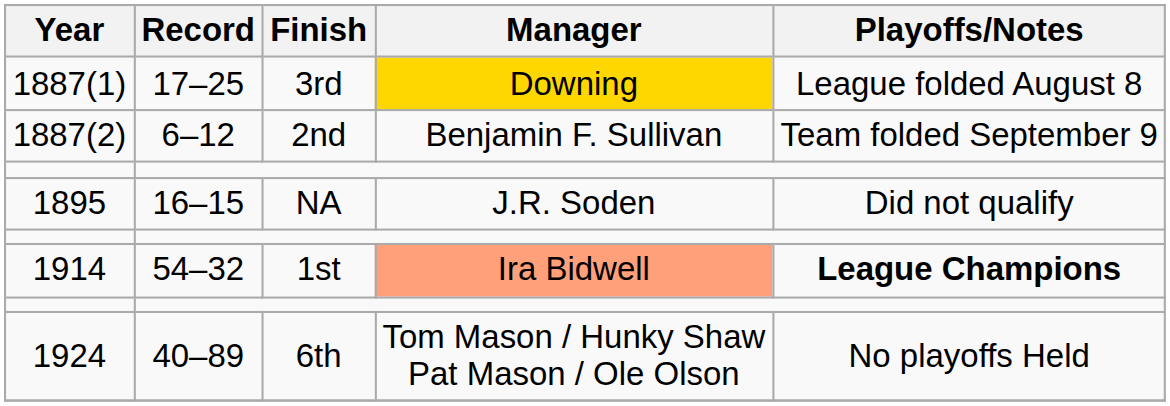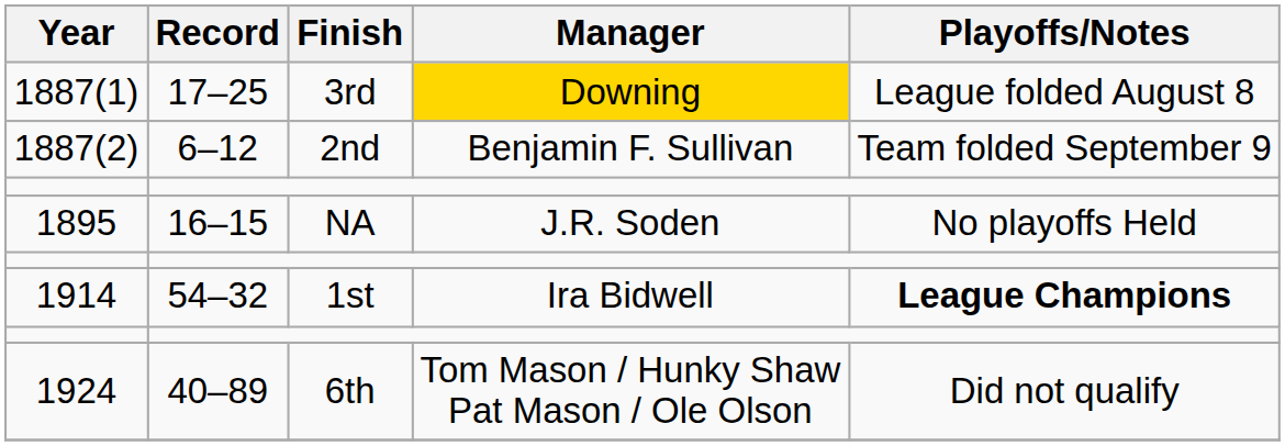1895 | Playoffs/Notes: Did not qualify -> No playoffs Held
1914 | Manager: lightsalmon background -> no background
1924 | Playoffs/Notes: No playoffs Held -> Did not qualify
